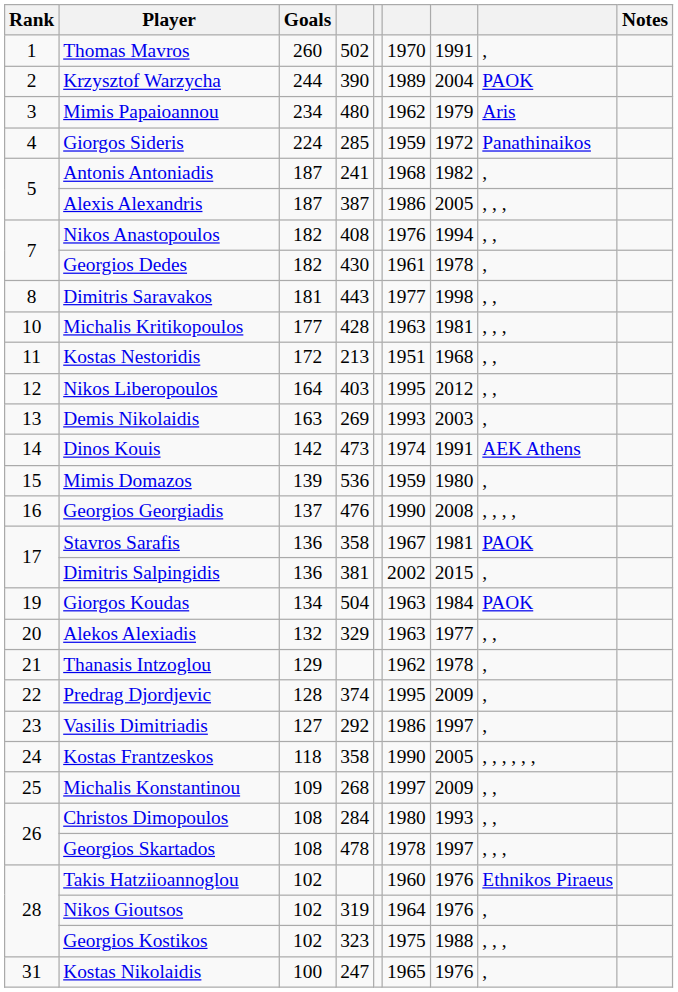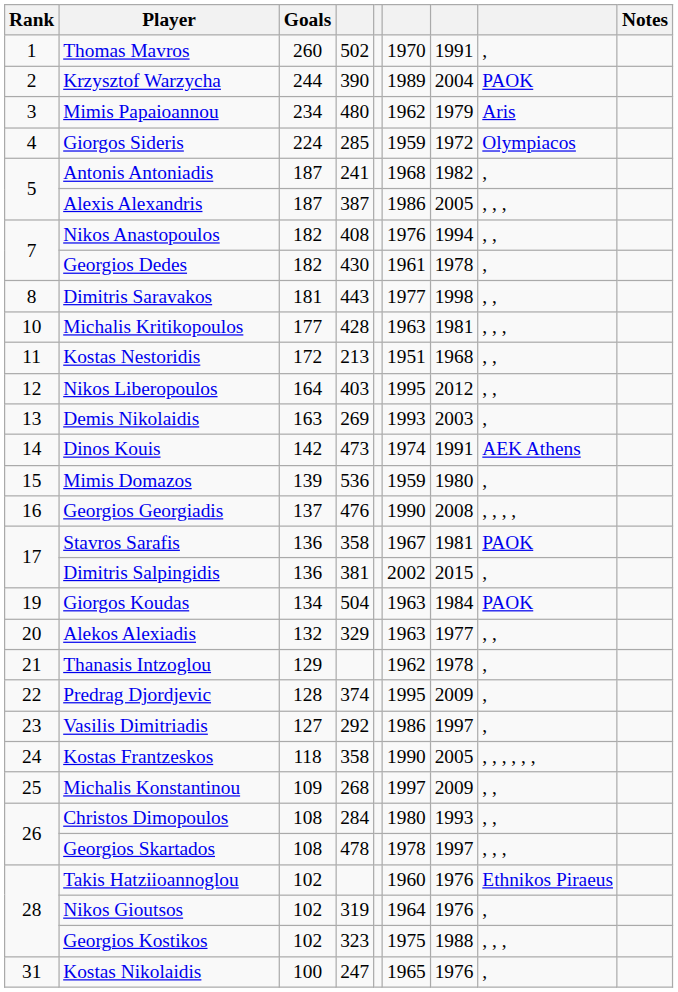Giorgos Sideris | column 8: Panathinaikos -> Olympiacos
